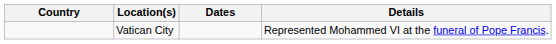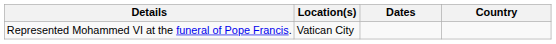columns swapped: Country <-> Details
